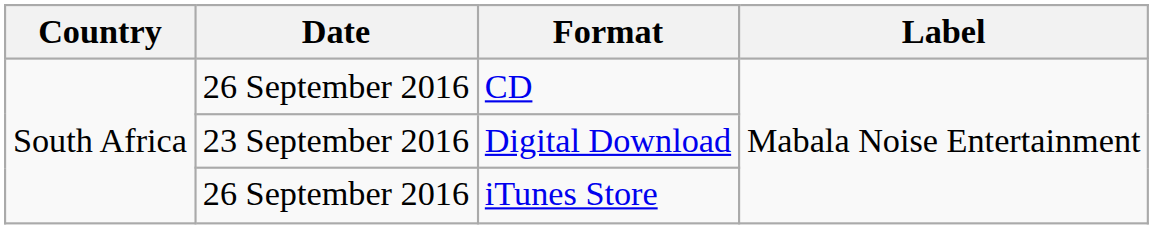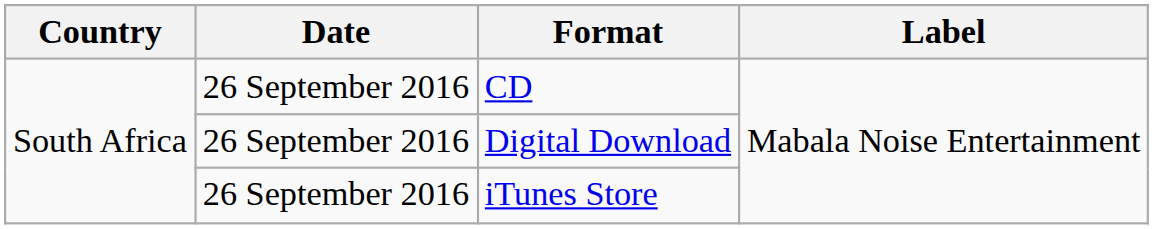Digital Download | Date: 23 September 2016 -> 26 September 2016
